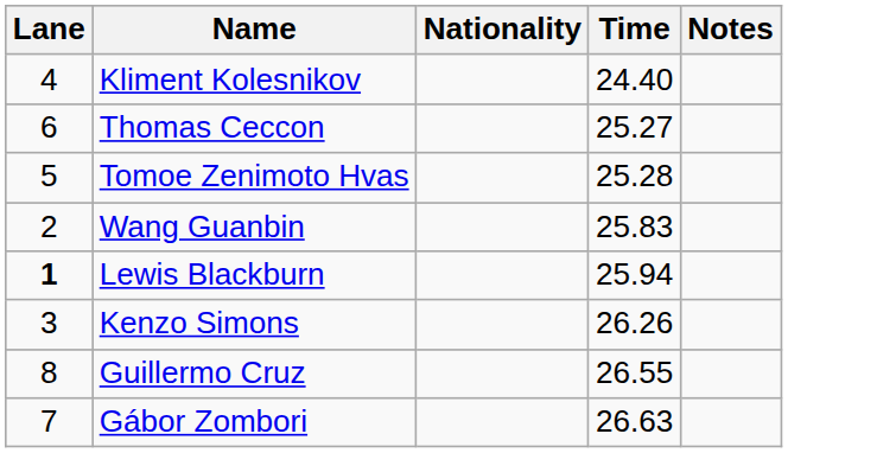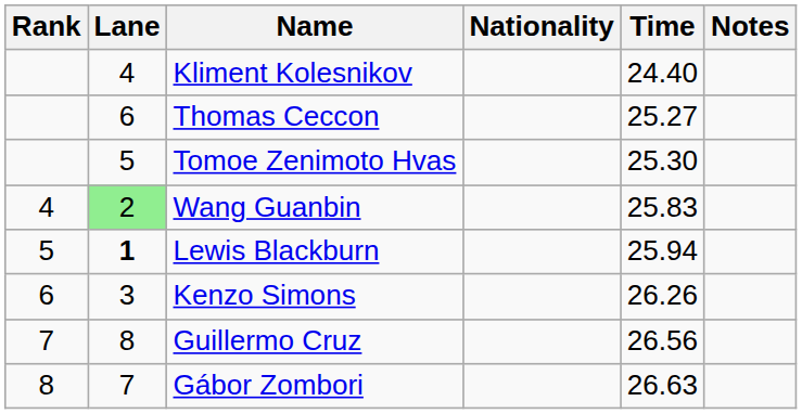+ column: Rank | 4 | 5 | 6 | 7 | 8
Tomoe Zenimoto Hvas | Time: 25.28 -> 25.30
Wang Guanbin | Lane: no background -> lightgreen background
Guillermo Cruz | Time: 26.55 -> 26.56
